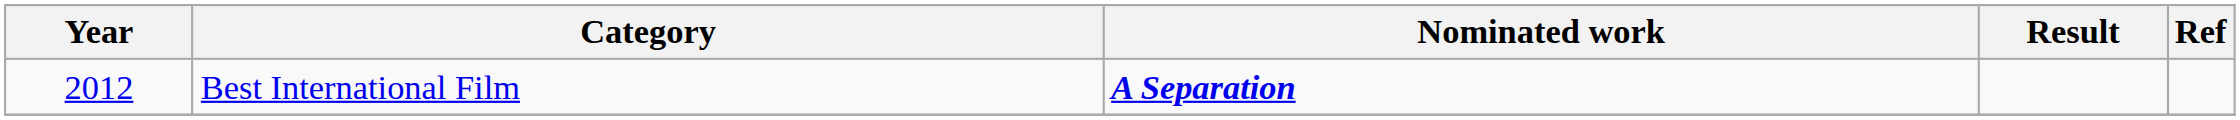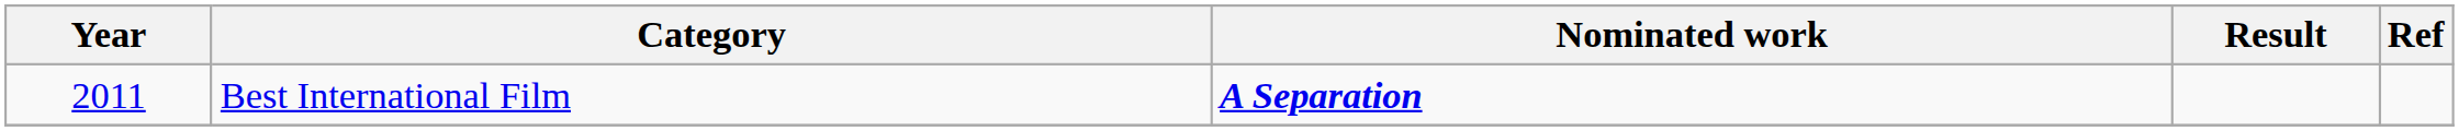Best International Film | Year: 2012 -> 2011
